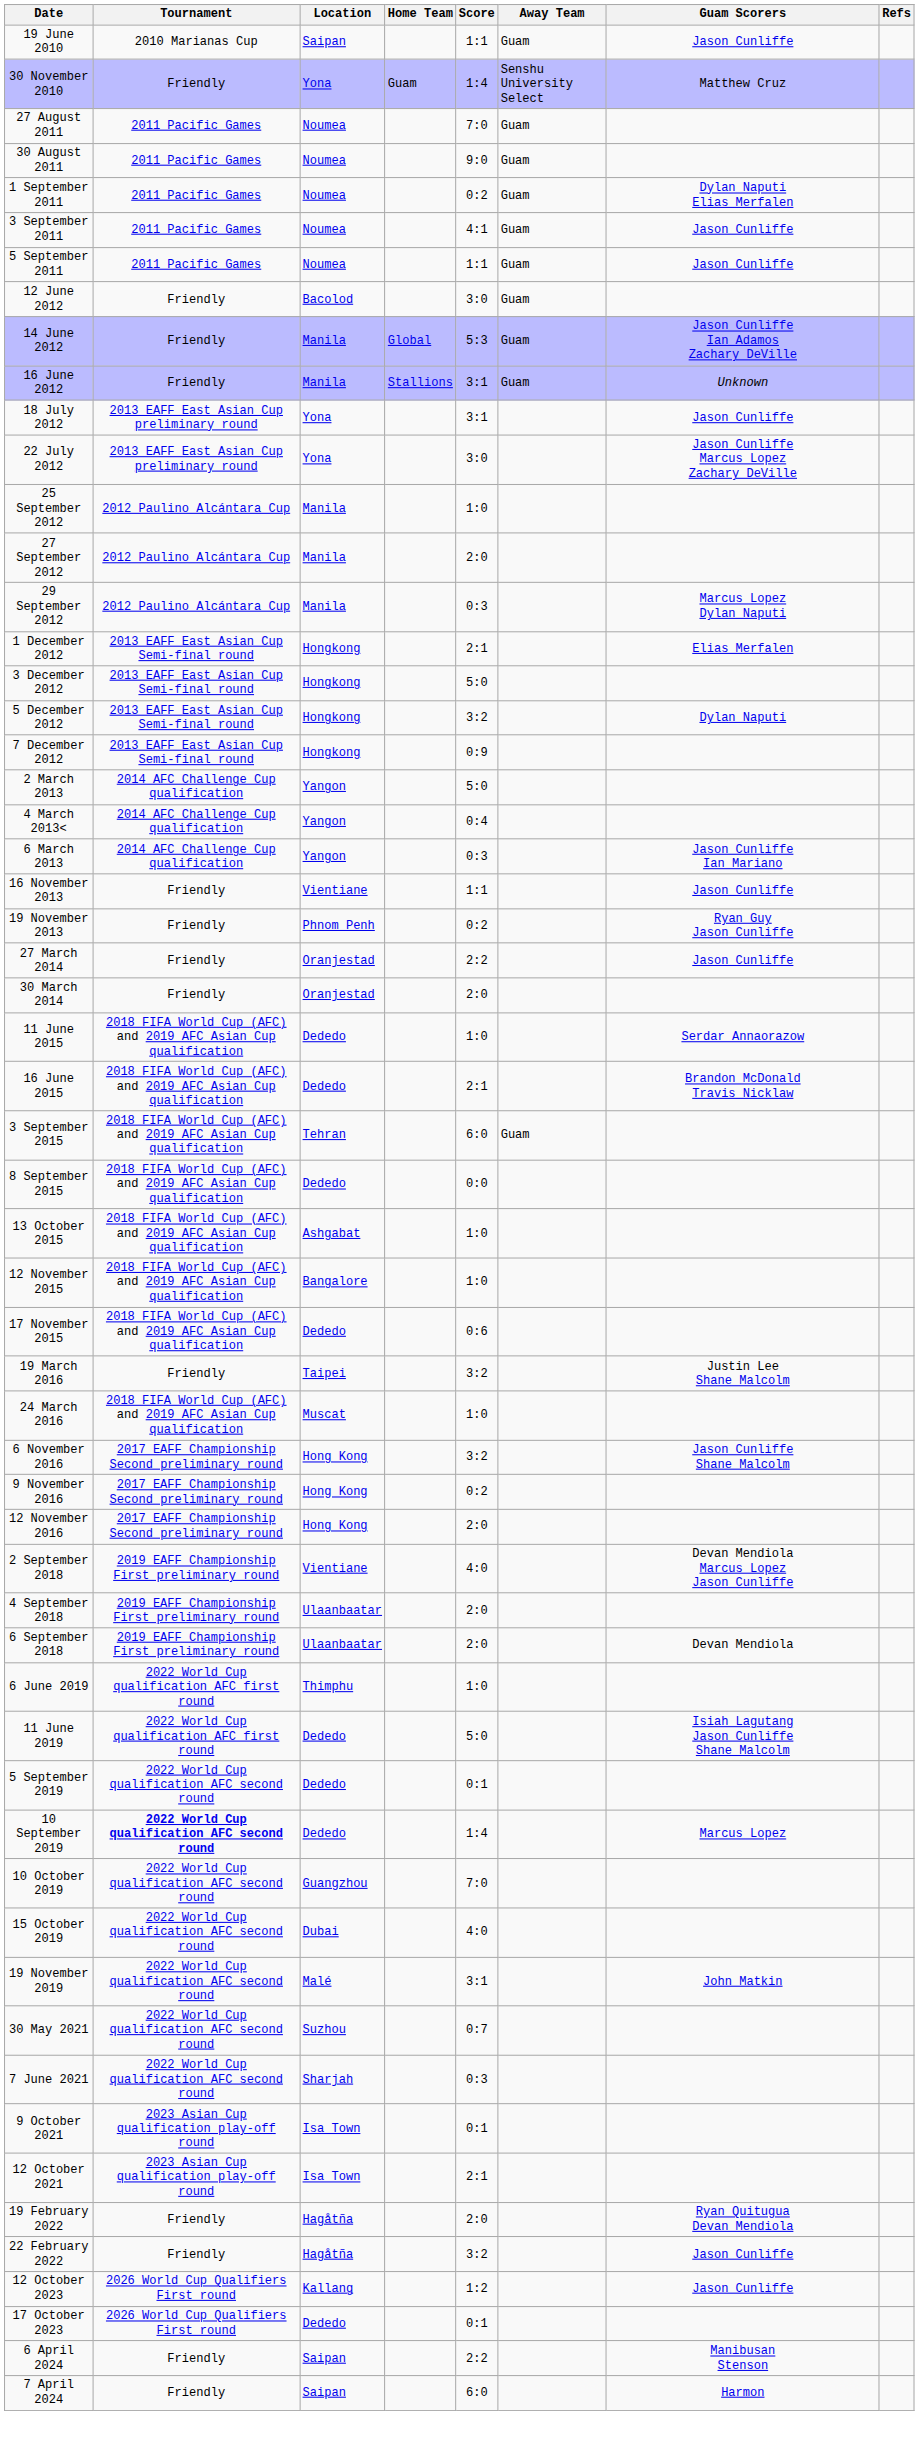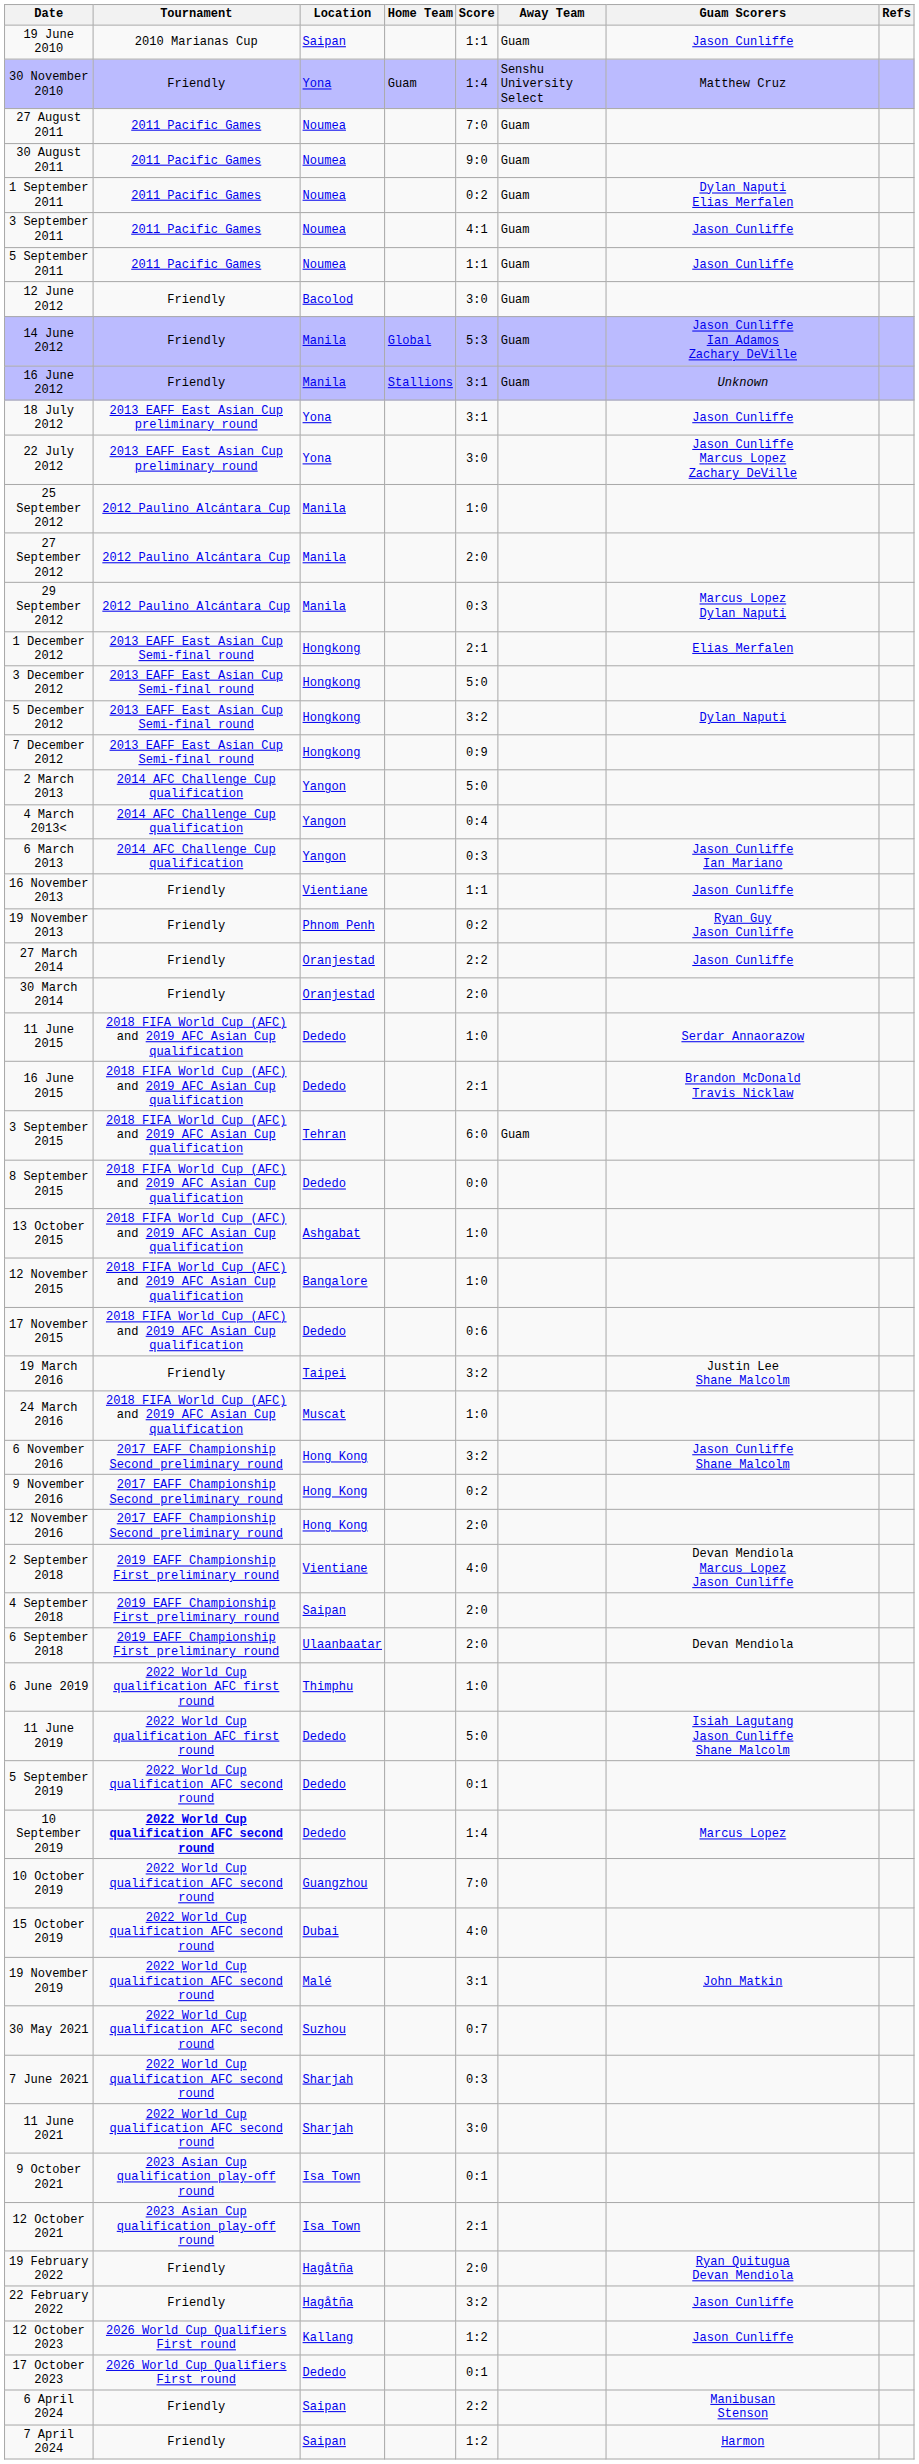4 September 2018 | Location: Ulaanbaatar -> Saipan
+ row: 11 June 2021 | 2022 World Cup qualification AFC second round | Sharjah | 3:0
7 April 2024 | Score: 6:0 -> 1:2
